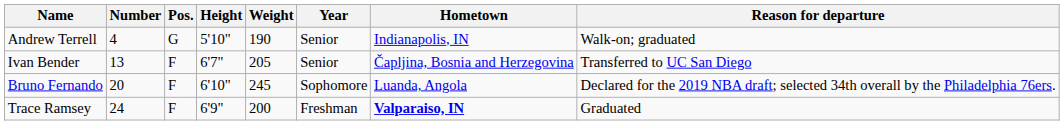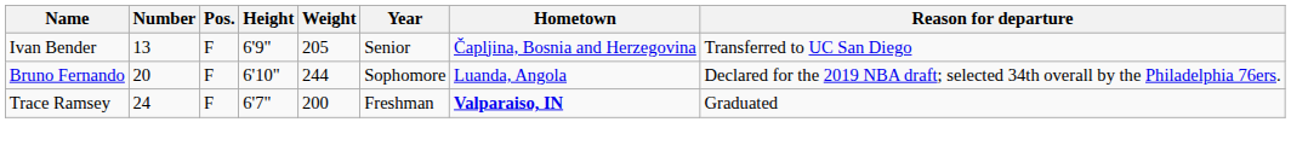- row: Andrew Terrell | 4 | G | 5'10" | 190 | Senior | Indianapolis, IN | Walk-on; graduated
Ivan Bender | Height: 6'7" -> 6'9"
Bruno Fernando | Weight: 245 -> 244
Trace Ramsey | Height: 6'9" -> 6'7"
